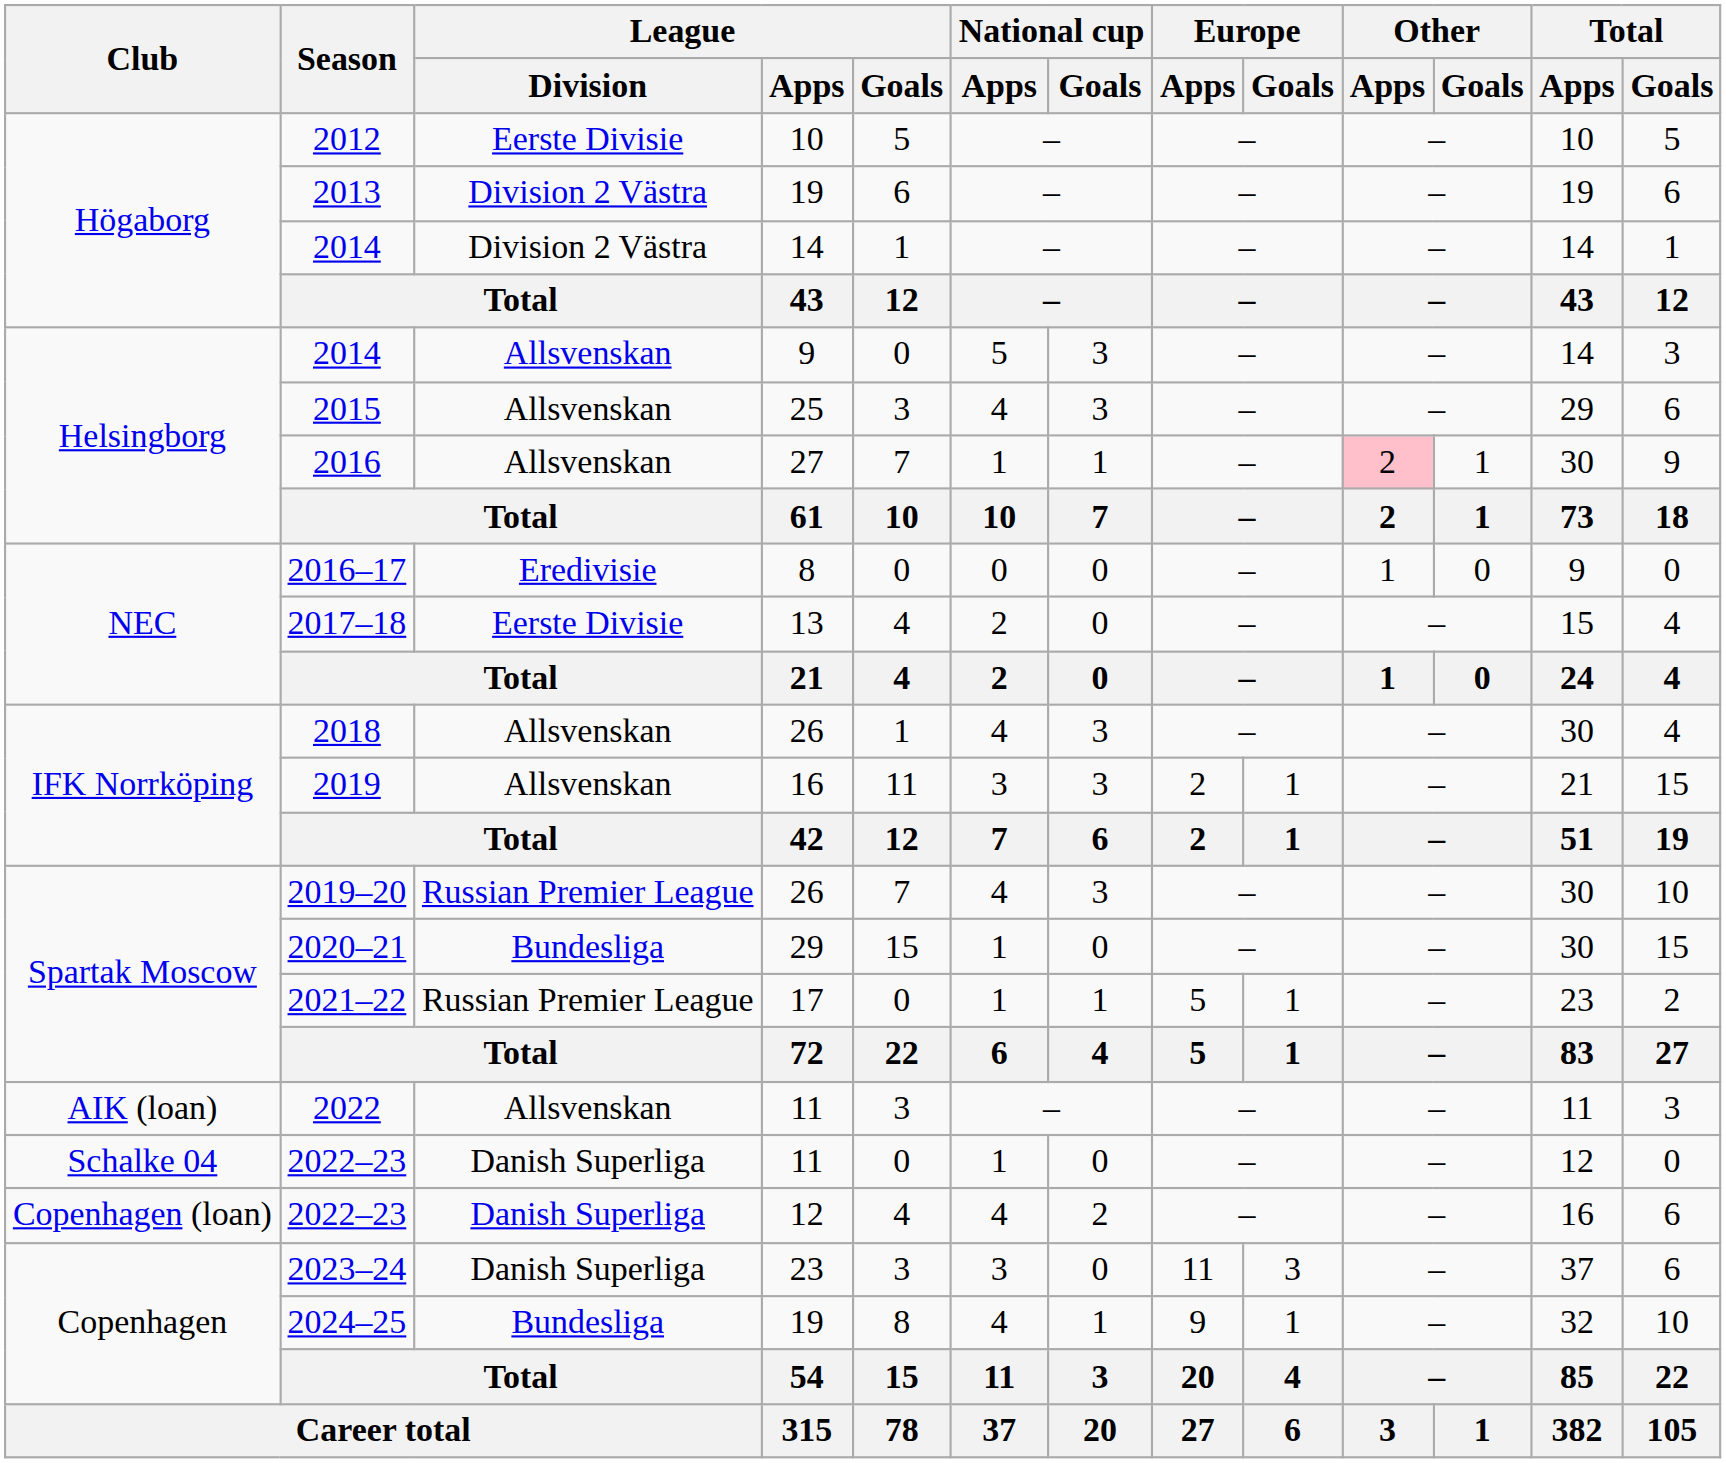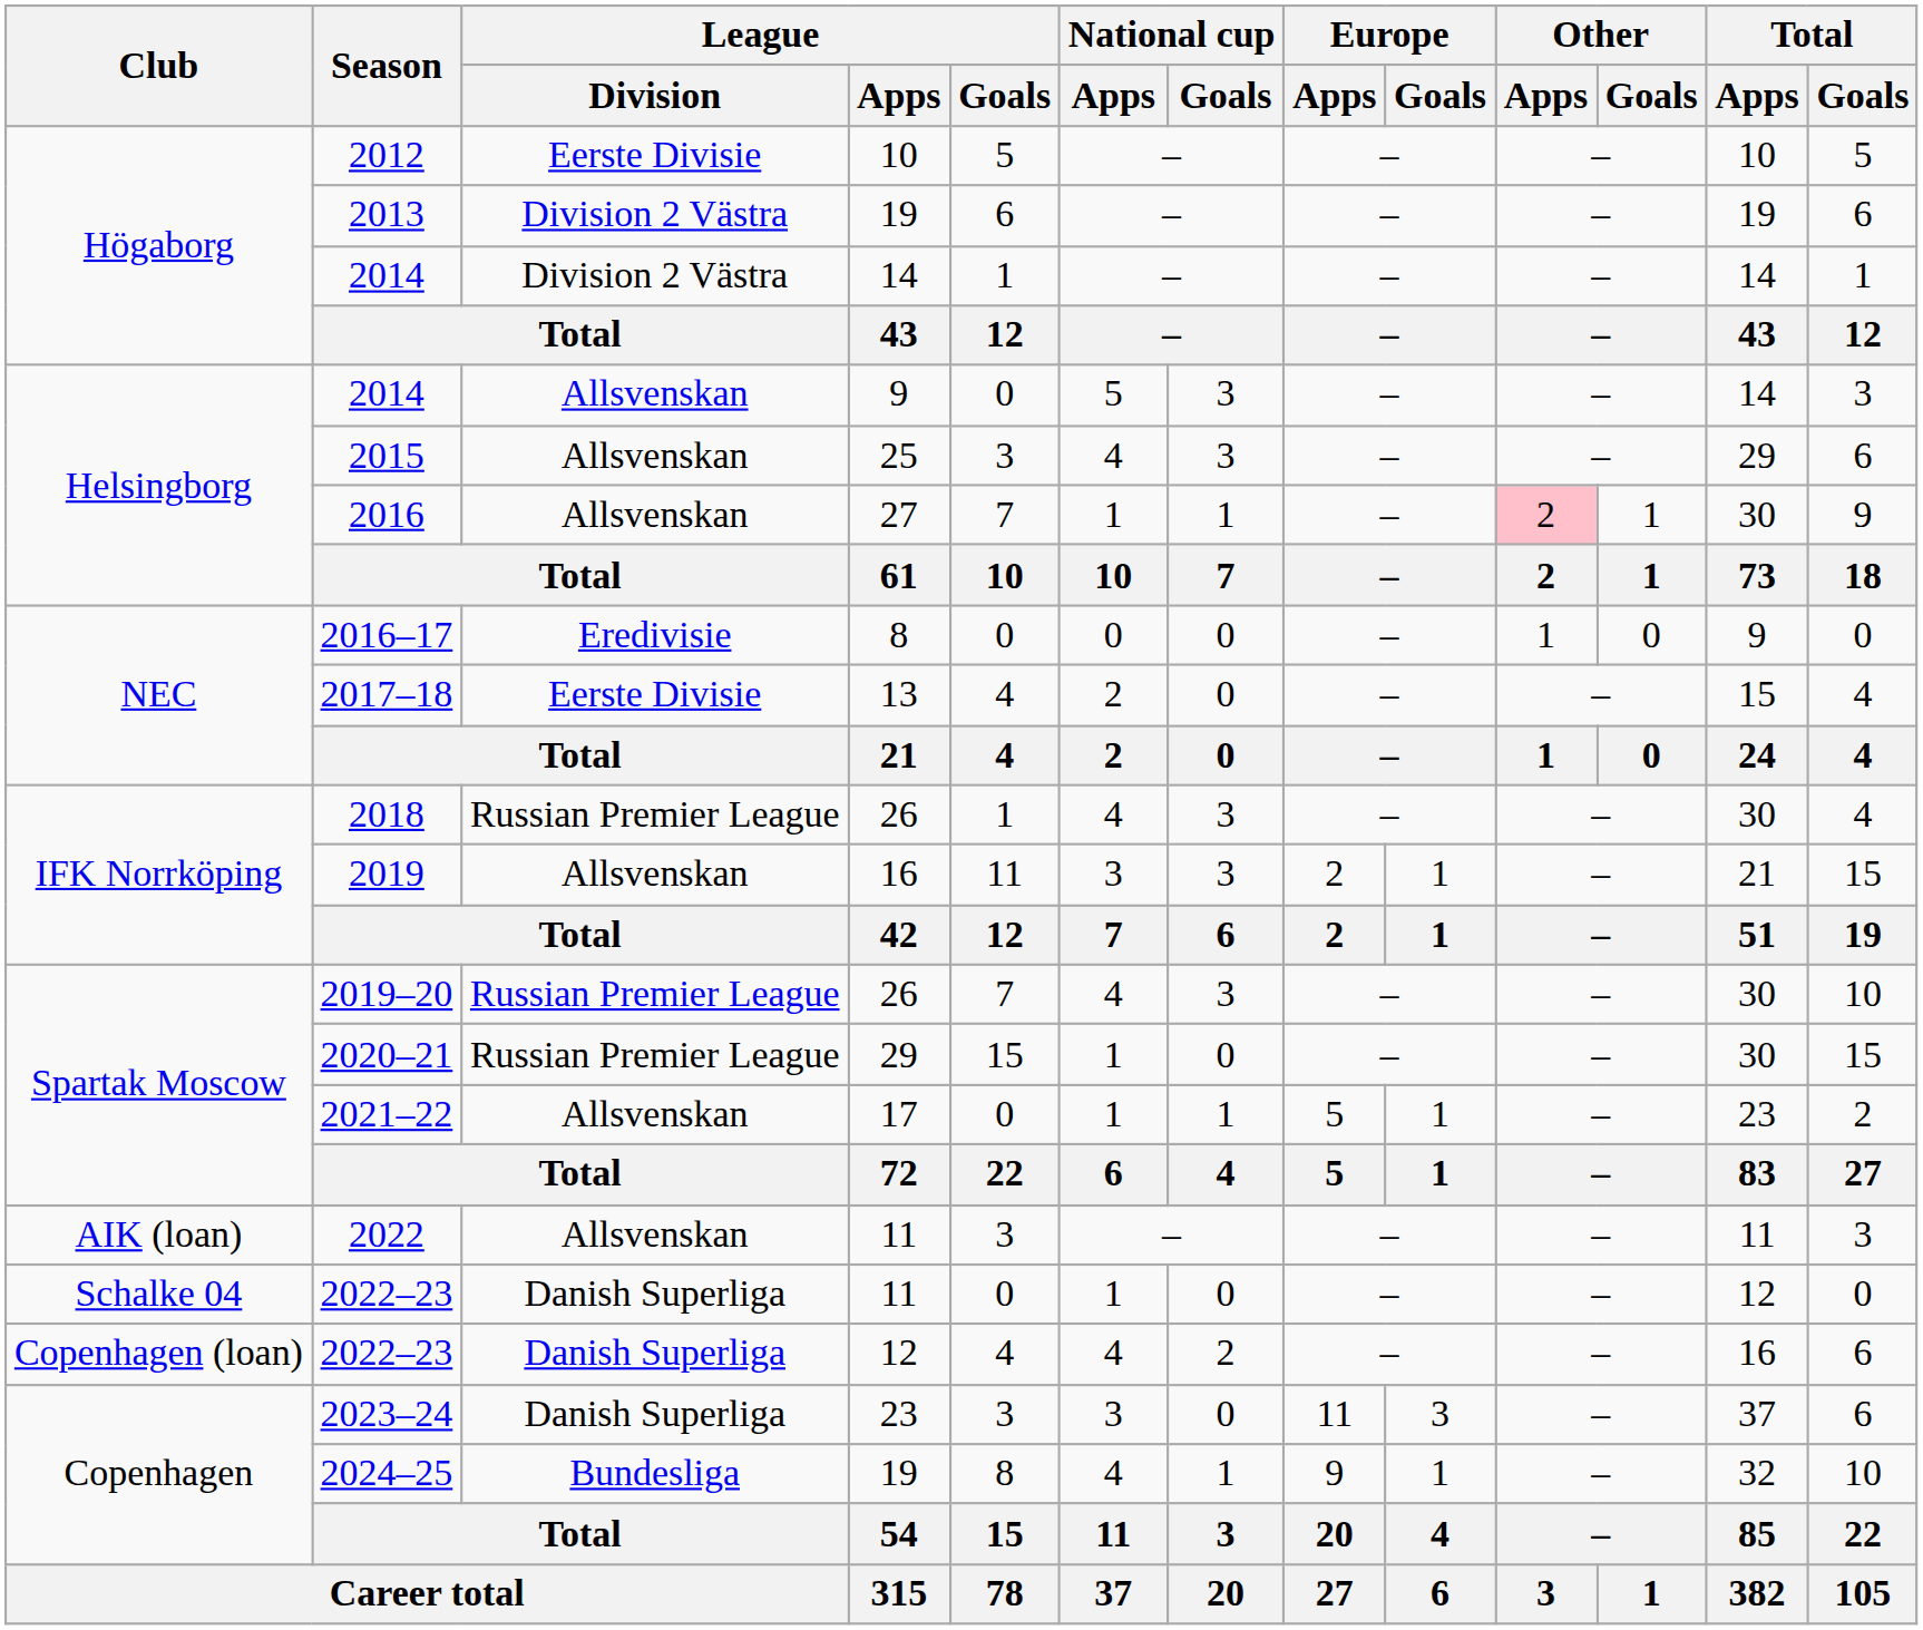2018 | League / Division: Allsvenskan -> Russian Premier League
2020–21 | League / Division: Bundesliga -> Russian Premier League
2021–22 | League / Division: Russian Premier League -> Allsvenskan
